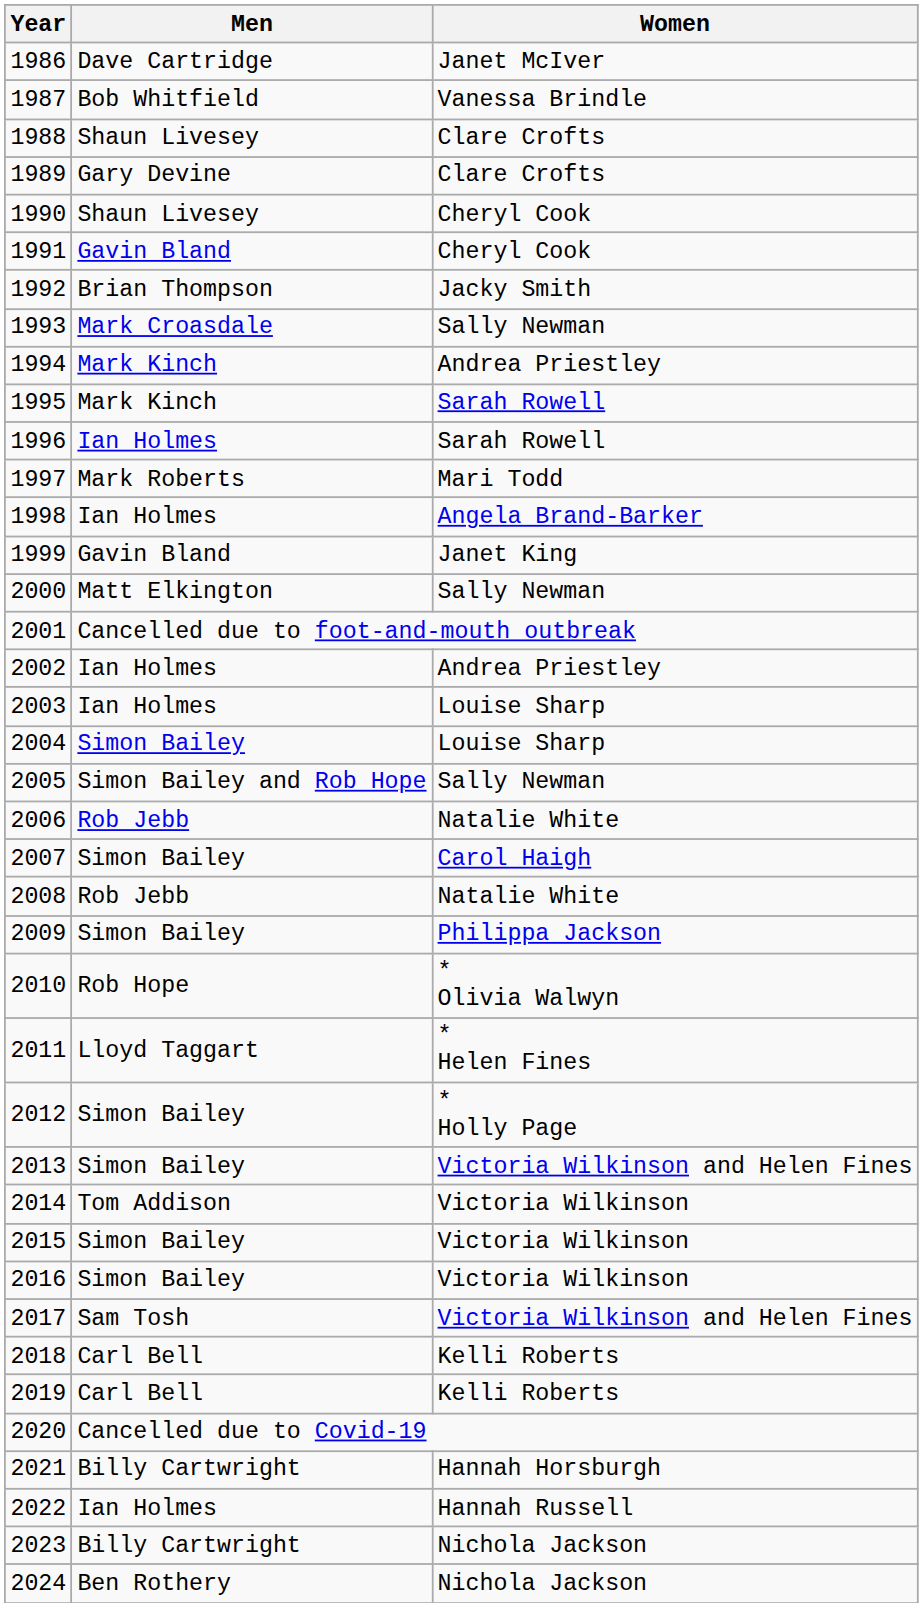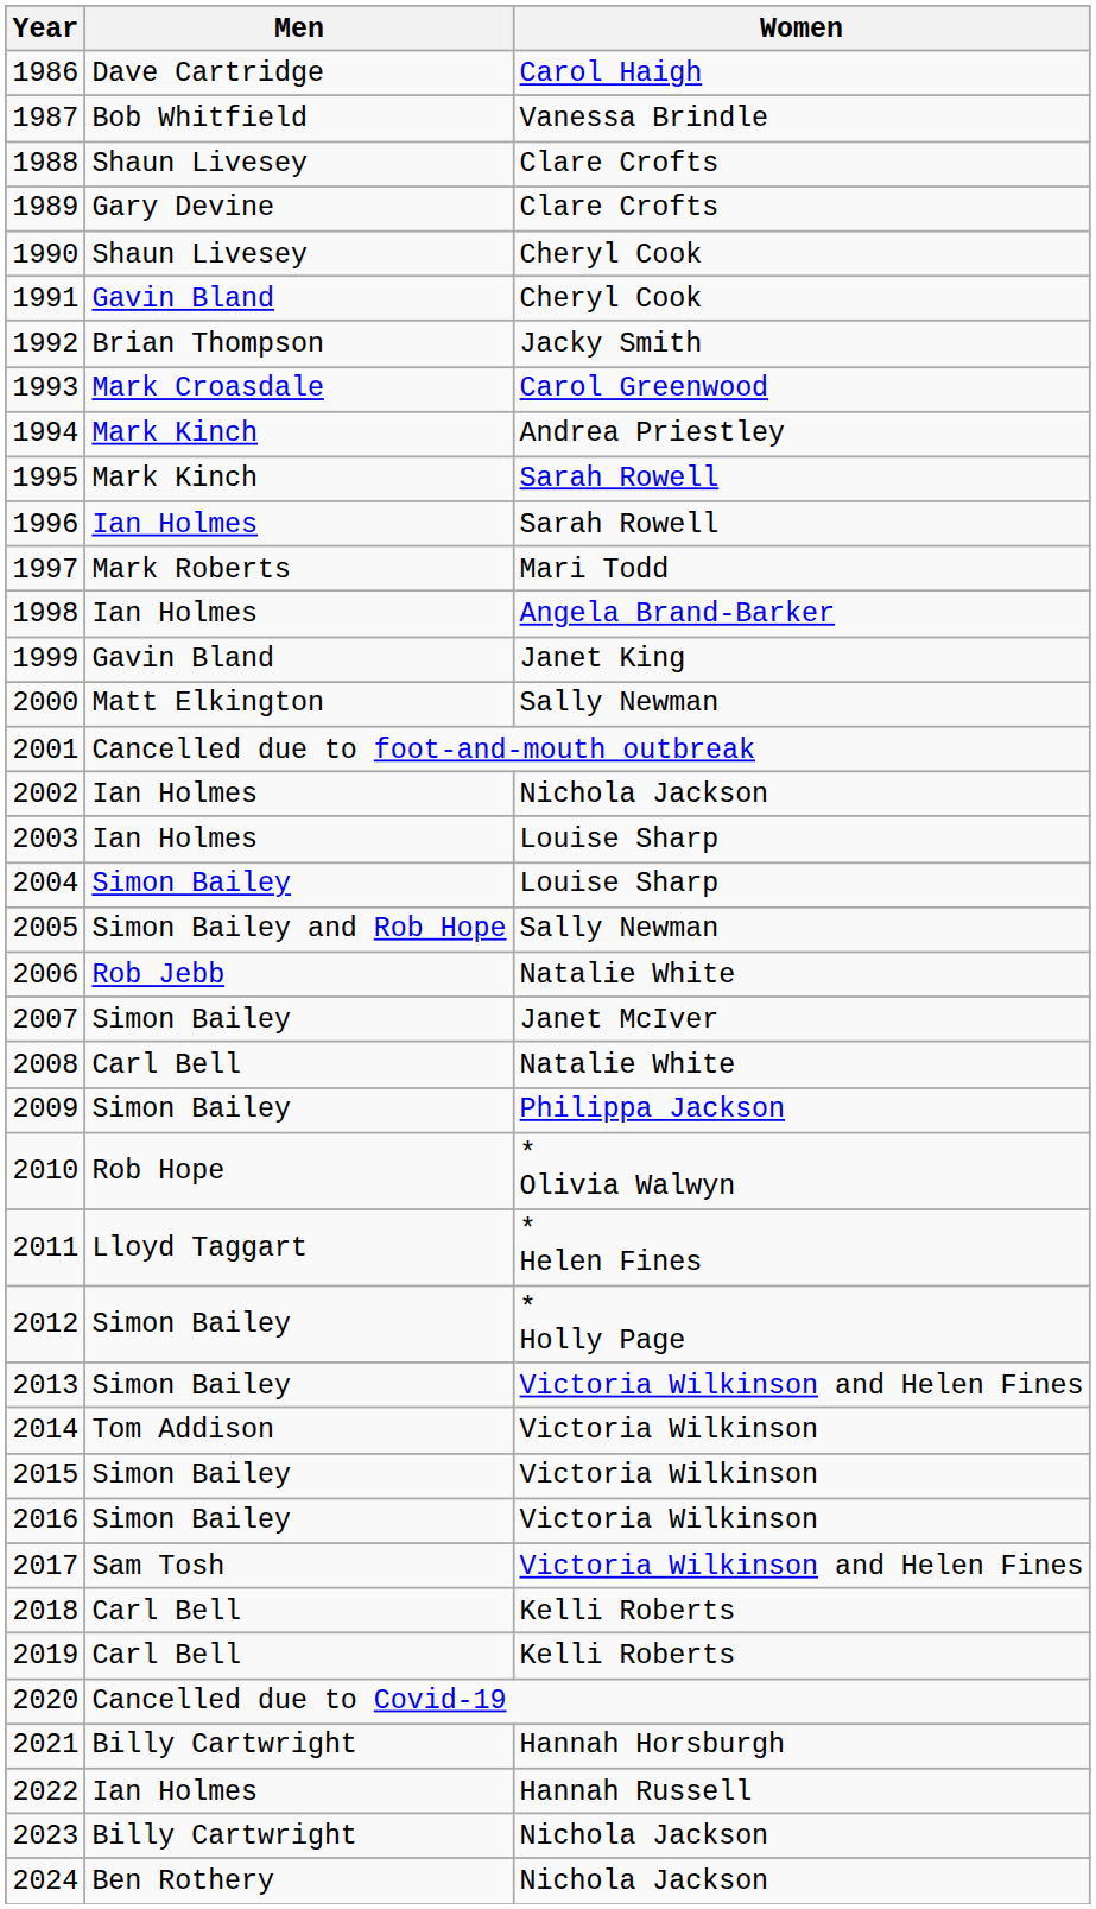1986 | Women: Janet McIver -> Carol Haigh
1993 | Women: Sally Newman -> Carol Greenwood
2002 | Women: Andrea Priestley -> Nichola Jackson
2007 | Women: Carol Haigh -> Janet McIver
2008 | Men: Rob Jebb -> Carl Bell
